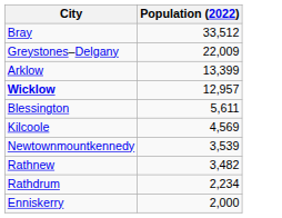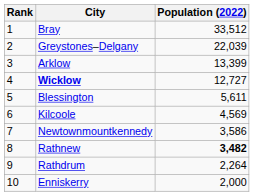+ column: Rank | 1 | 2 | 3 | 4 | 5 | 6 | 7 | 8 | 9 | 10
Greystones–Delgany | Population (2022): 22,009 -> 22,039
Wicklow | Population (2022): 12,957 -> 12,727
Newtownmountkennedy | Population (2022): 3,539 -> 3,586
Rathnew | Population (2022): normal -> bold
Rathdrum | Population (2022): 2,234 -> 2,264
